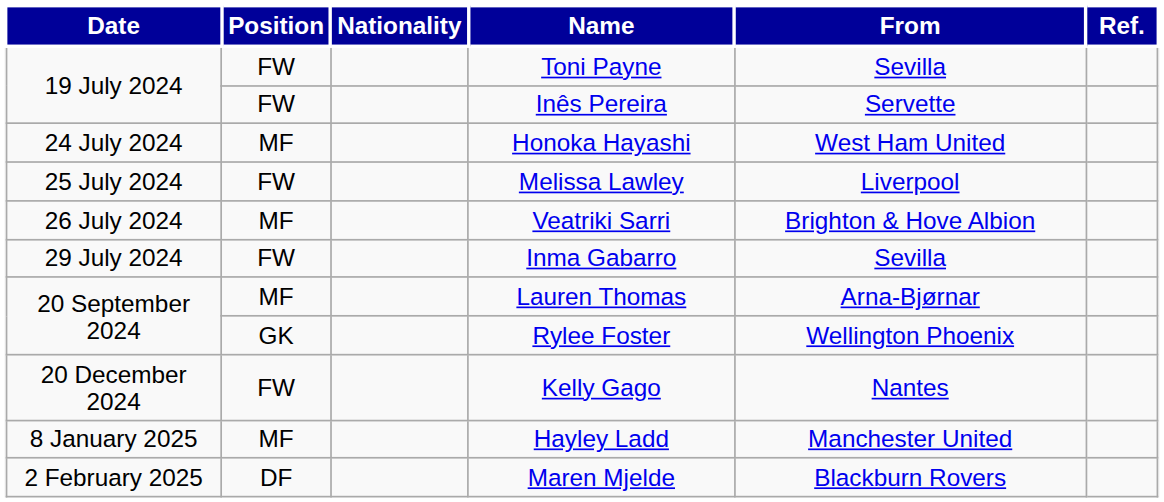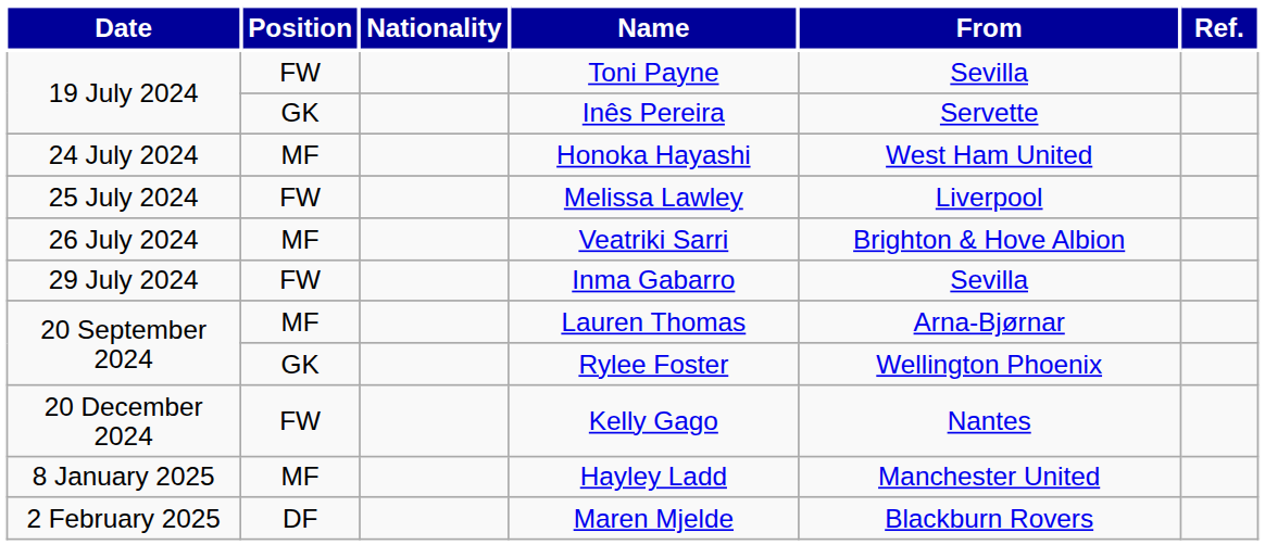Inês Pereira | Position: FW -> GK
